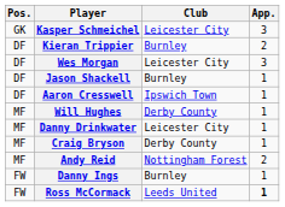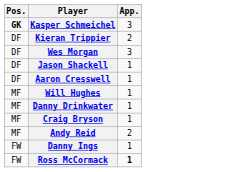- column: Club | Leicester City | Burnley | Leicester City | Burnley | Ipswich Town | Derby County | Leicester City | Derby County | Nottingham Forest | Burnley | Leeds United
Kasper Schmeichel | Pos.: normal -> bold
